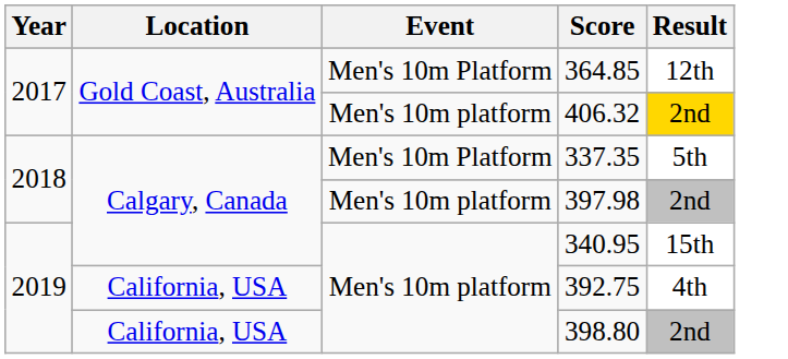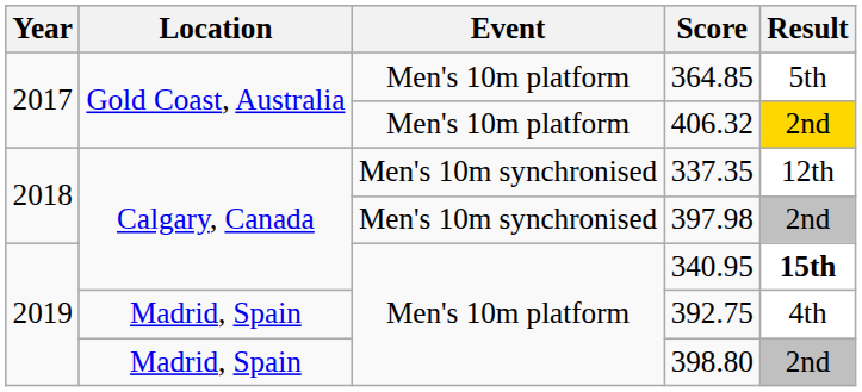364.85 | Event: Men's 10m Platform -> Men's 10m platform
364.85 | Result: 12th -> 5th
337.35 | Event: Men's 10m Platform -> Men's 10m synchronised
337.35 | Result: 5th -> 12th
397.98 | Event: Men's 10m platform -> Men's 10m synchronised
340.95 | Result: normal -> bold
392.75 | Location: California, USA -> Madrid, Spain
398.80 | Location: California, USA -> Madrid, Spain
